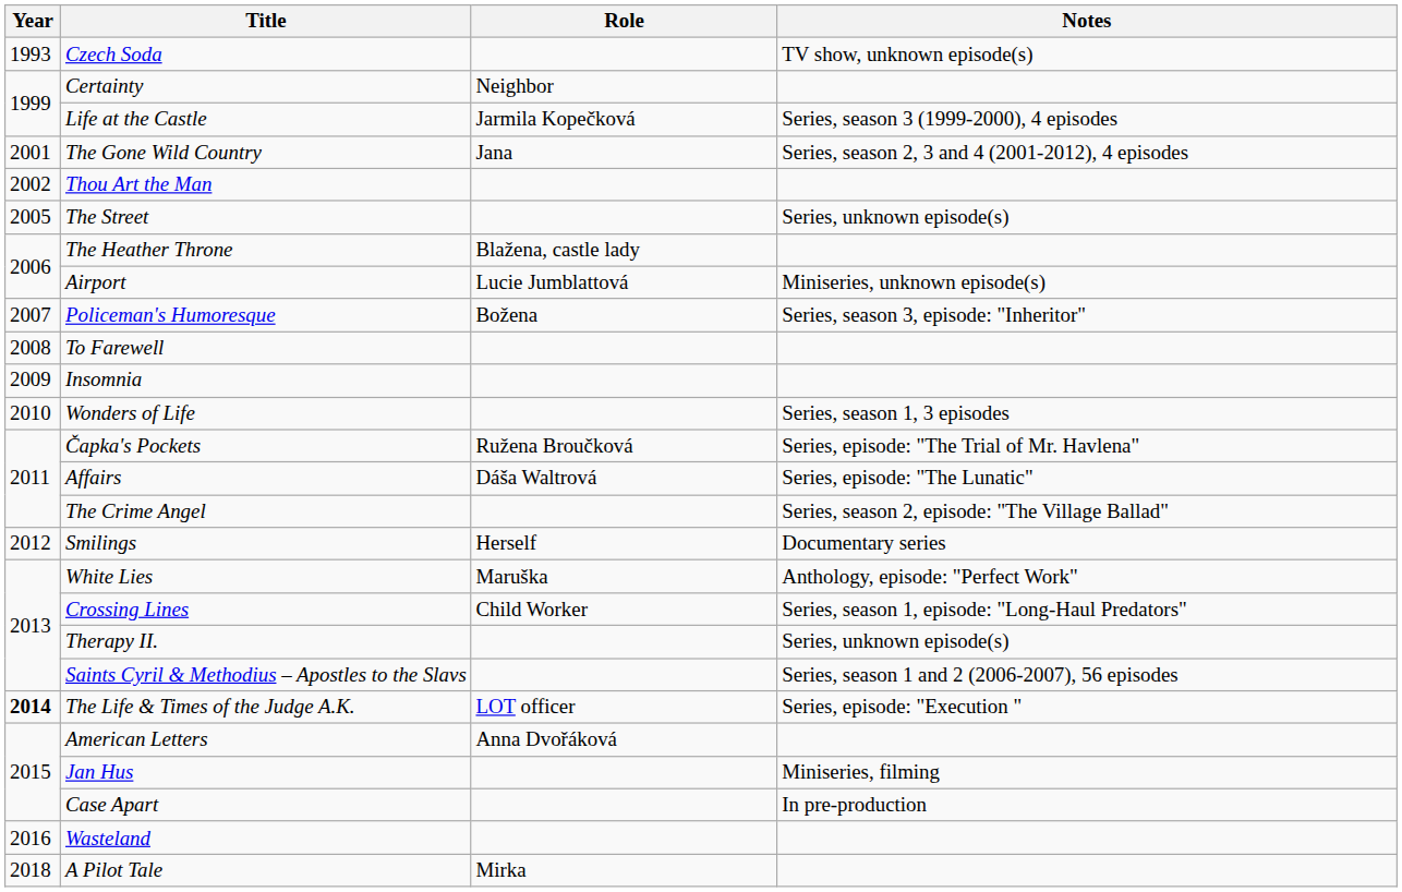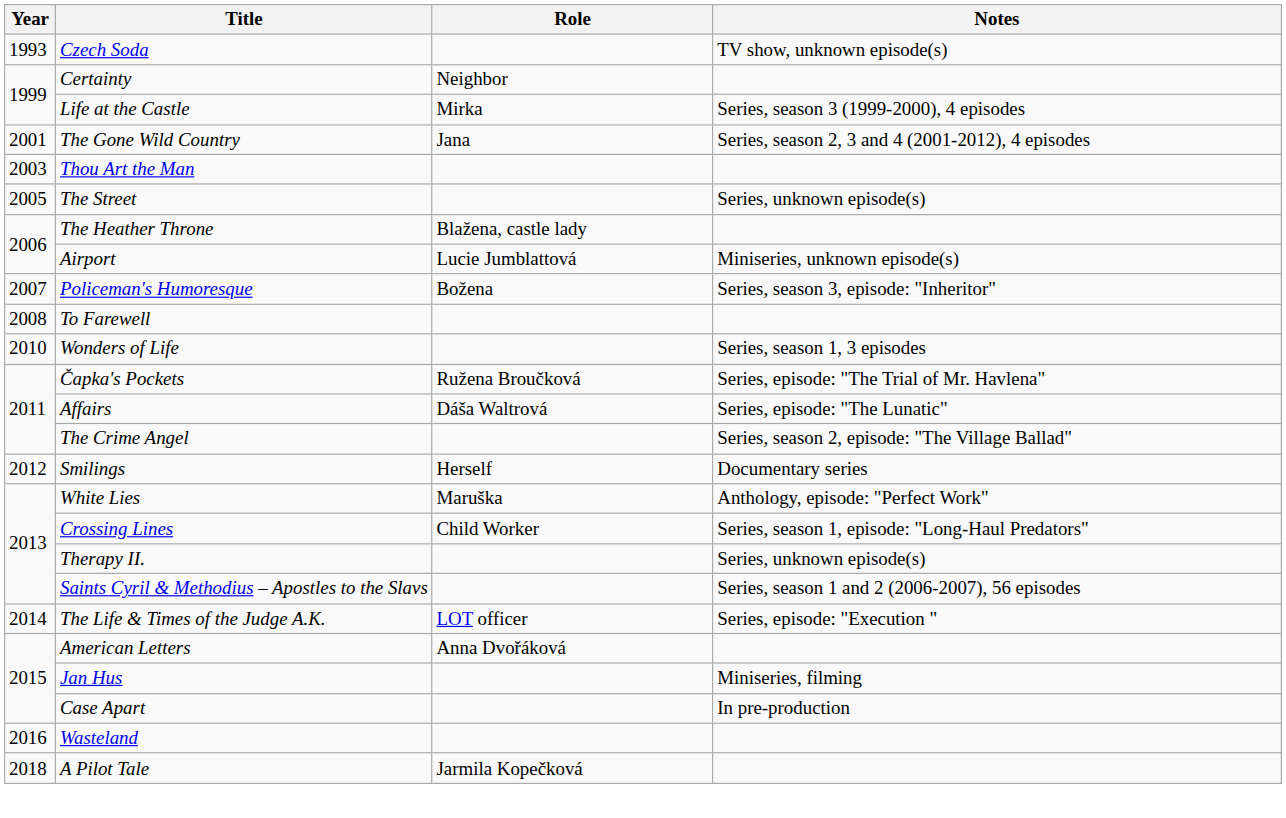Life at the Castle | Role: Jarmila Kopečková -> Mirka
Thou Art the Man | Year: 2002 -> 2003
- row: 2009 | Insomnia
The Life & Times of the Judge A.K. | Year: bold -> normal
A Pilot Tale | Role: Mirka -> Jarmila Kopečková
